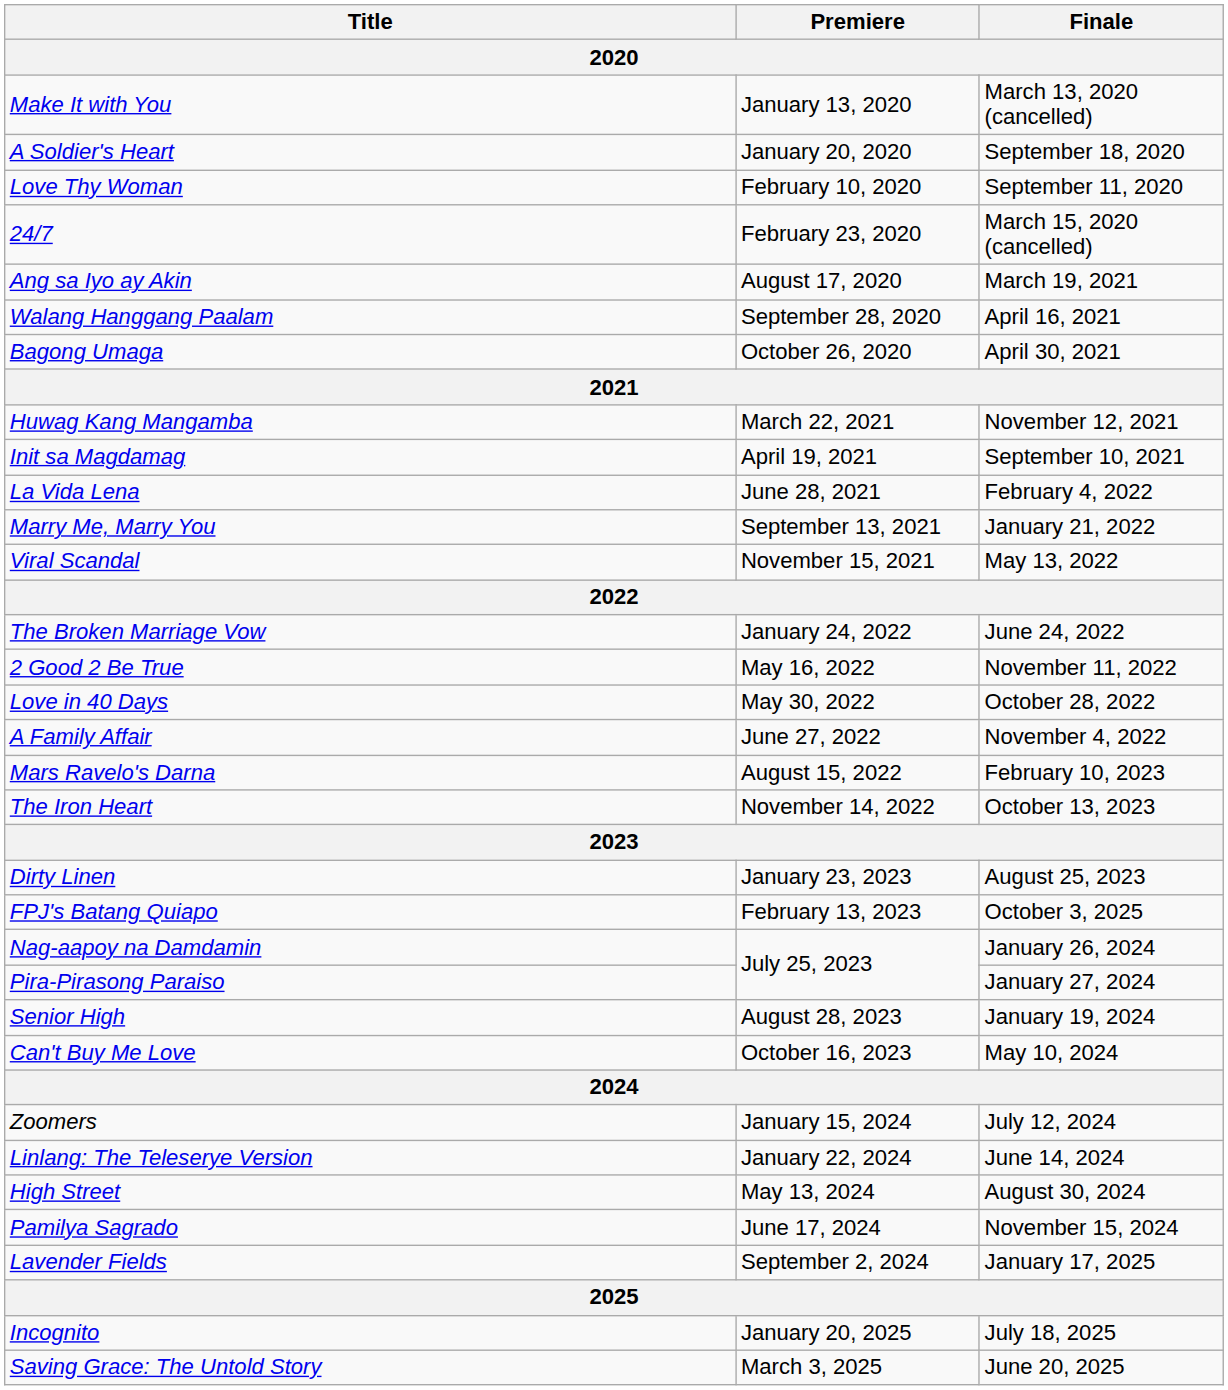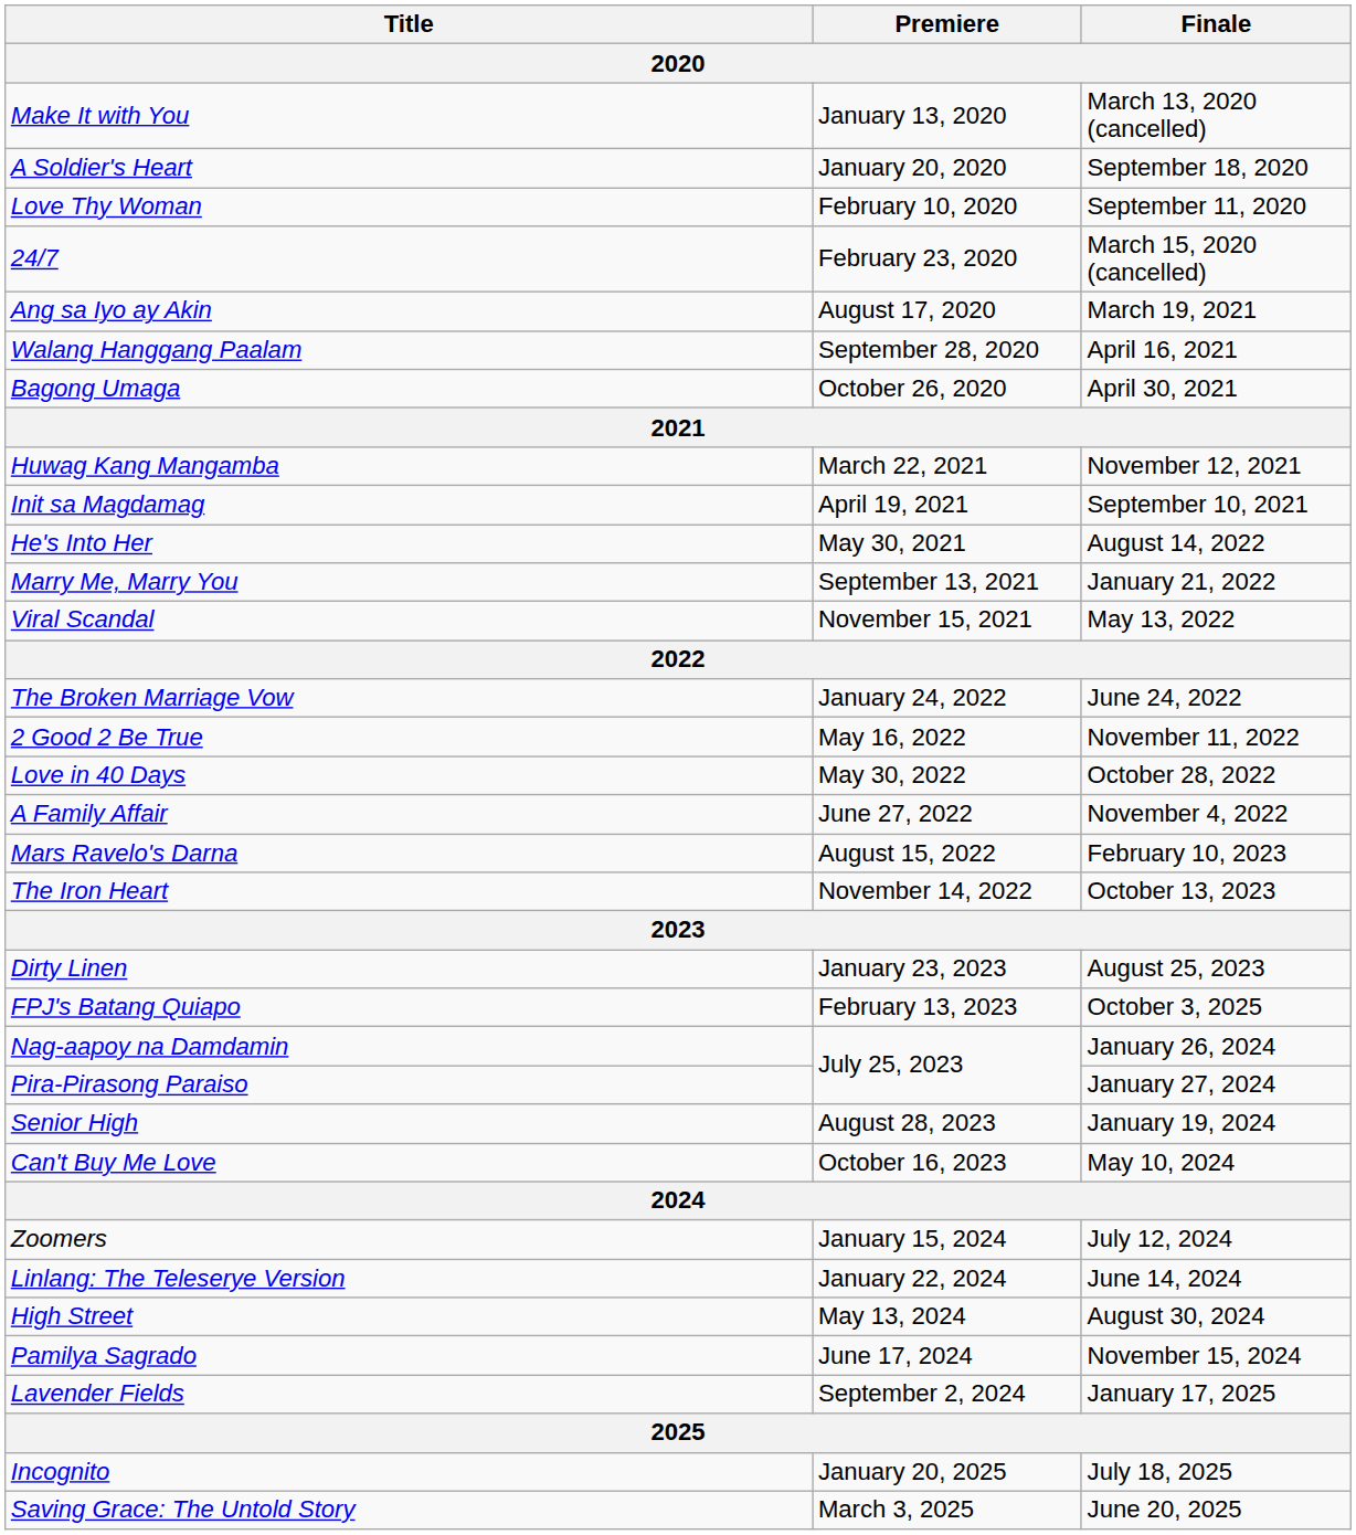+ row: He's Into Her | May 30, 2021 | August 14, 2022
- row: La Vida Lena | June 28, 2021 | February 4, 2022
